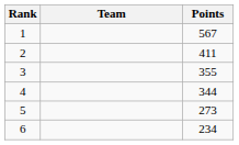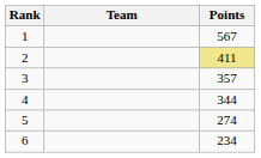2 | Points: no background -> khaki background
3 | Points: 355 -> 357
5 | Points: 273 -> 274
